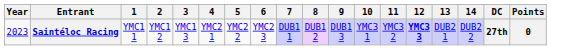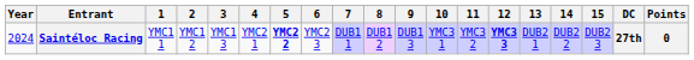+ column: 15 | DUB2 3
Saintéloc Racing | Year: 2023 -> 2024
Saintéloc Racing | 5: normal -> bold
